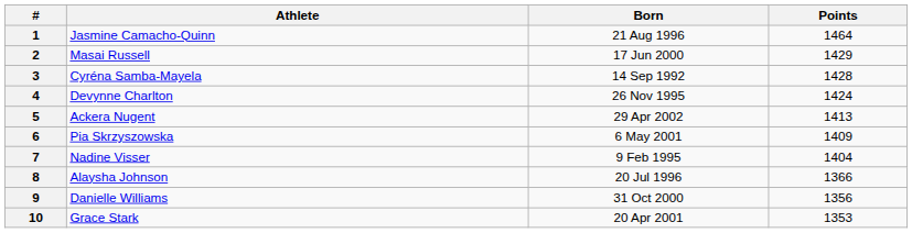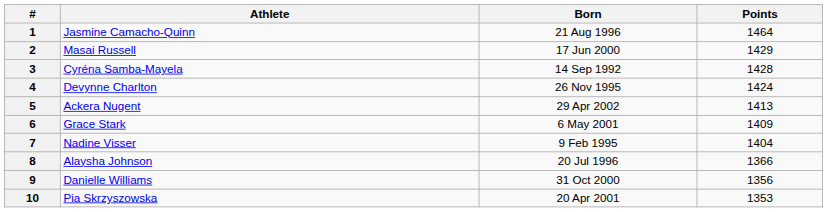6 | Athlete: Pia Skrzyszowska -> Grace Stark
10 | Athlete: Grace Stark -> Pia Skrzyszowska
